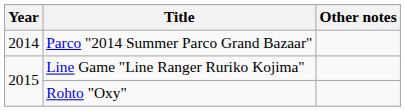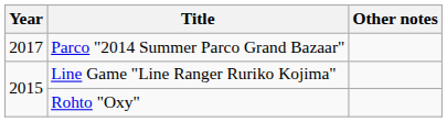Parco "2014 Summer Parco Grand Bazaar" | Year: 2014 -> 2017
